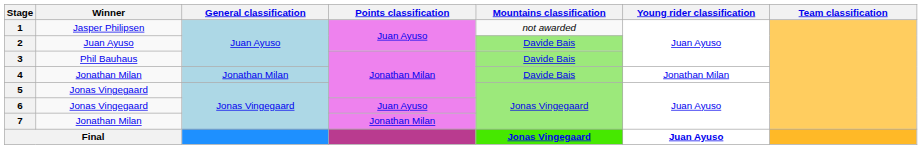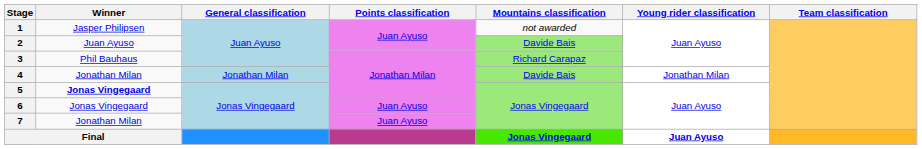3 | Mountains classification: Davide Bais -> Richard Carapaz
5 | Winner: normal -> bold
7 | Points classification: Jonathan Milan -> Juan Ayuso
